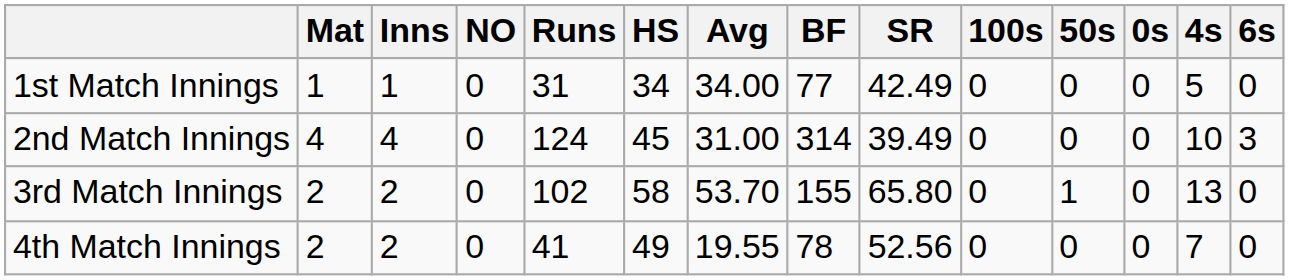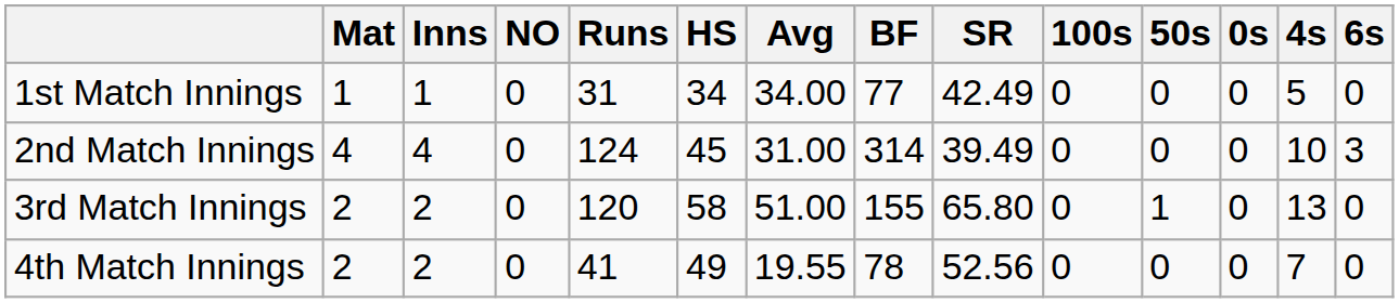3rd Match Innings | Runs: 102 -> 120
3rd Match Innings | Avg: 53.70 -> 51.00
